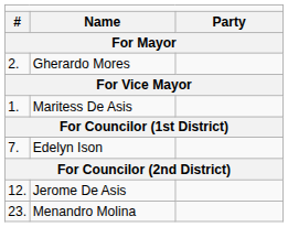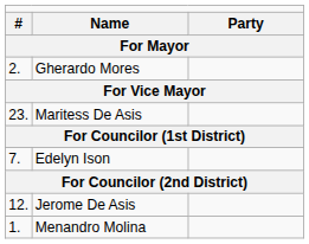Maritess De Asis | column 1: 1. -> 23.
Menandro Molina | column 1: 23. -> 1.
